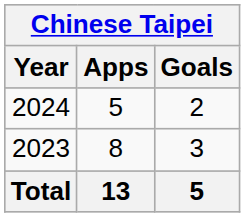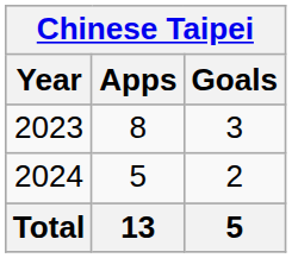rows swapped: 2023 <-> 2024
